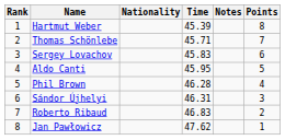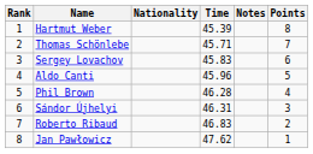Aldo Canti | Time: 45.95 -> 45.96
